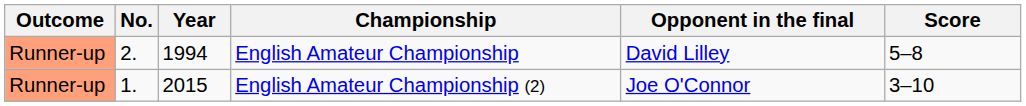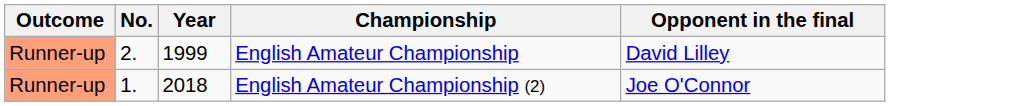- column: Score | 5–8 | 3–10
English Amateur Championship | Year: 1994 -> 1999
English Amateur Championship (2) | Year: 2015 -> 2018
